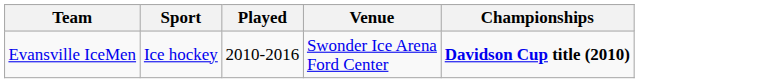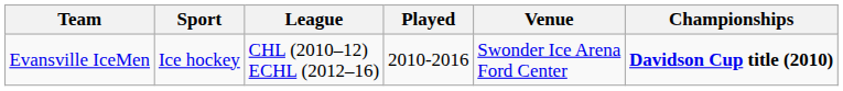+ column: League | CHL (2010–12) ECHL (2012–16)
